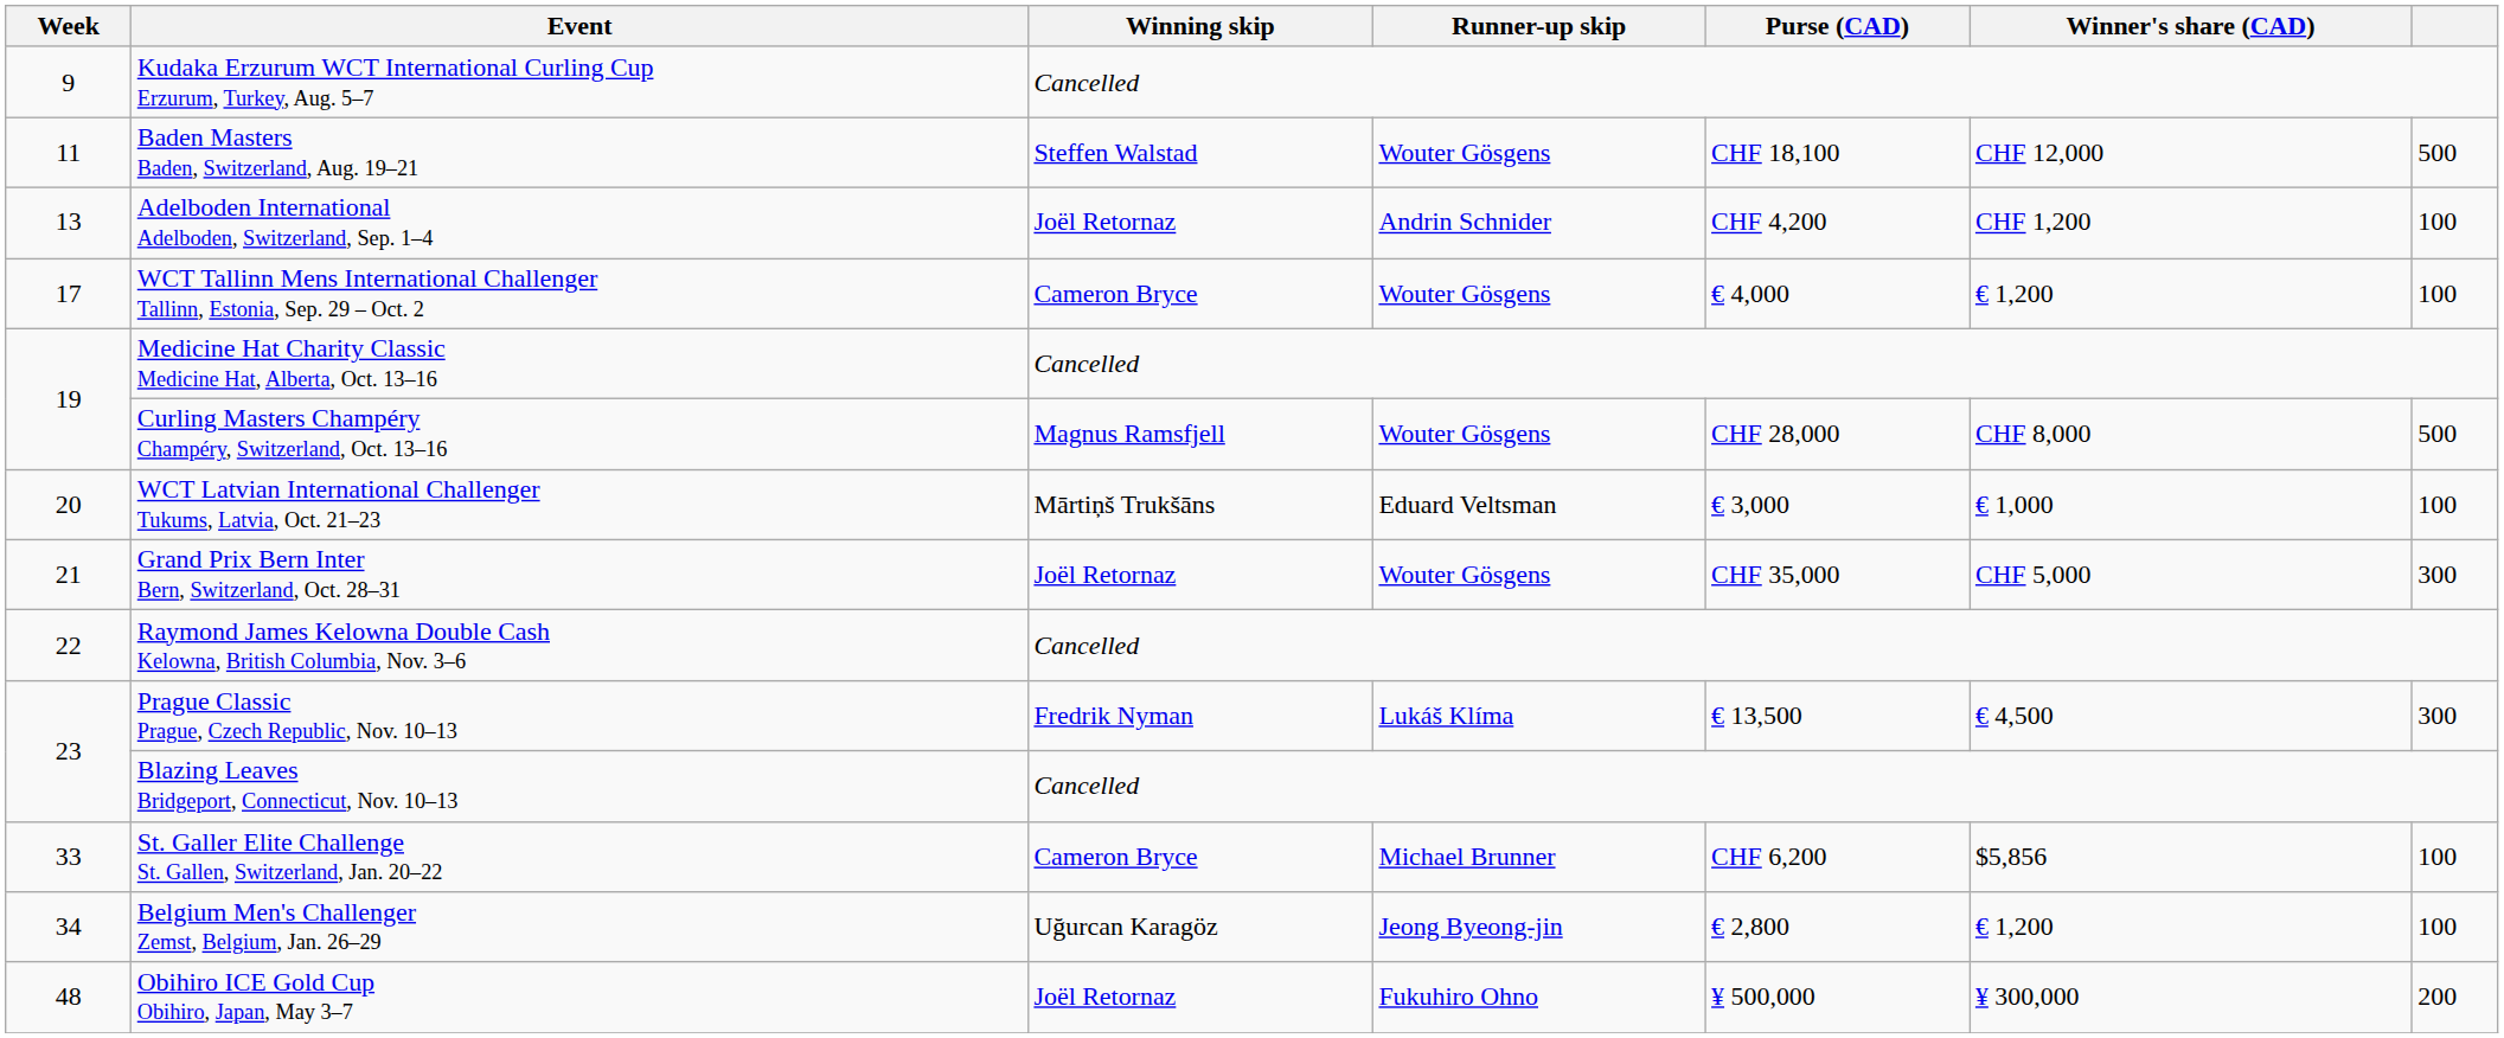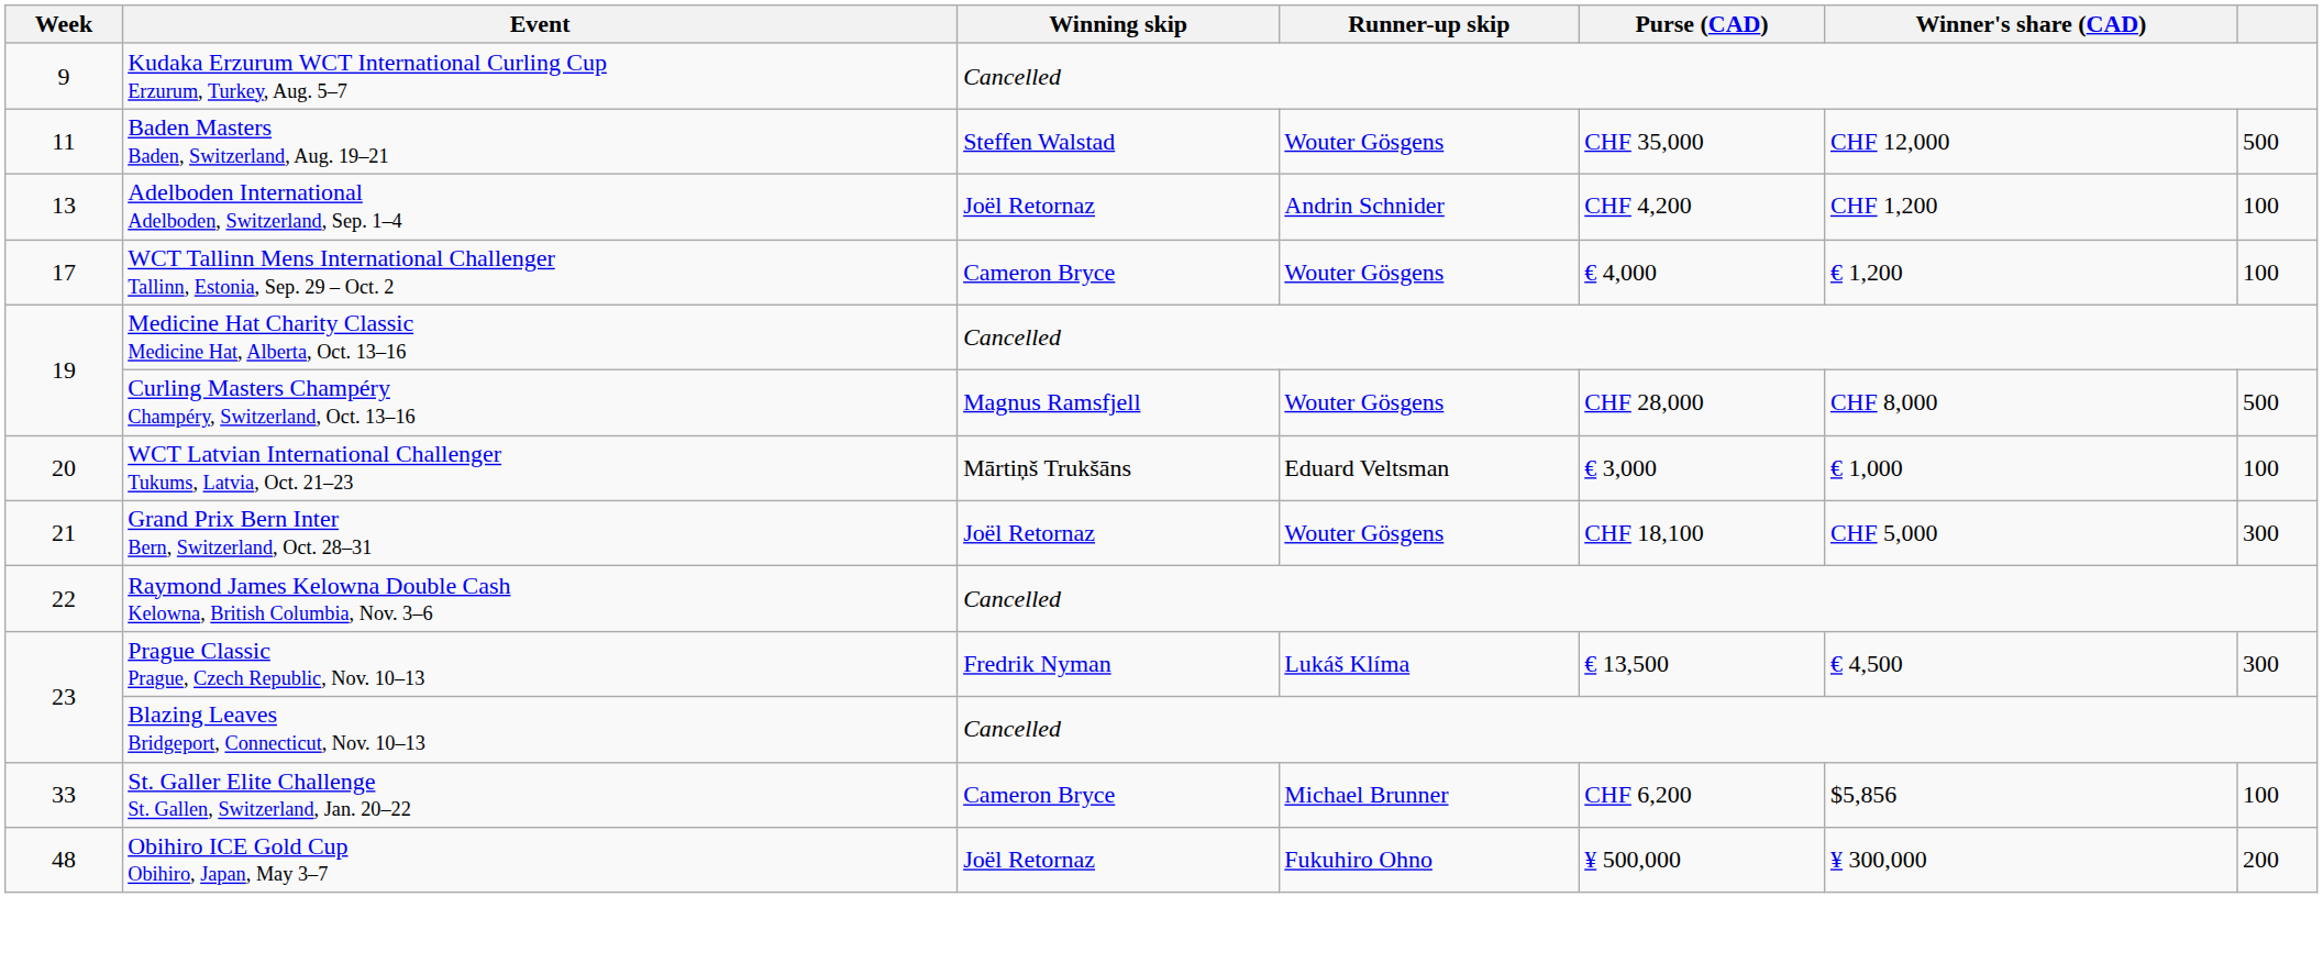Baden Masters Baden, Switzerland, Aug. 19–21 | Purse (CAD): CHF 18,100 -> CHF 35,000
Grand Prix Bern Inter Bern, Switzerland, Oct. 28–31 | Purse (CAD): CHF 35,000 -> CHF 18,100
- row: 34 | Belgium Men's Challenger Zemst, Belgium, Jan. 26–29 | Uğurcan Karagöz | Jeong Byeong-jin | € 2,800 | € 1,200 | 100
